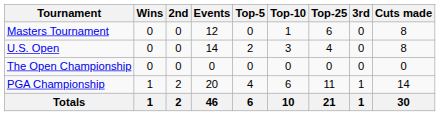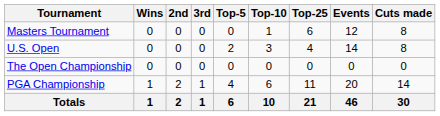columns swapped: 3rd <-> Events
